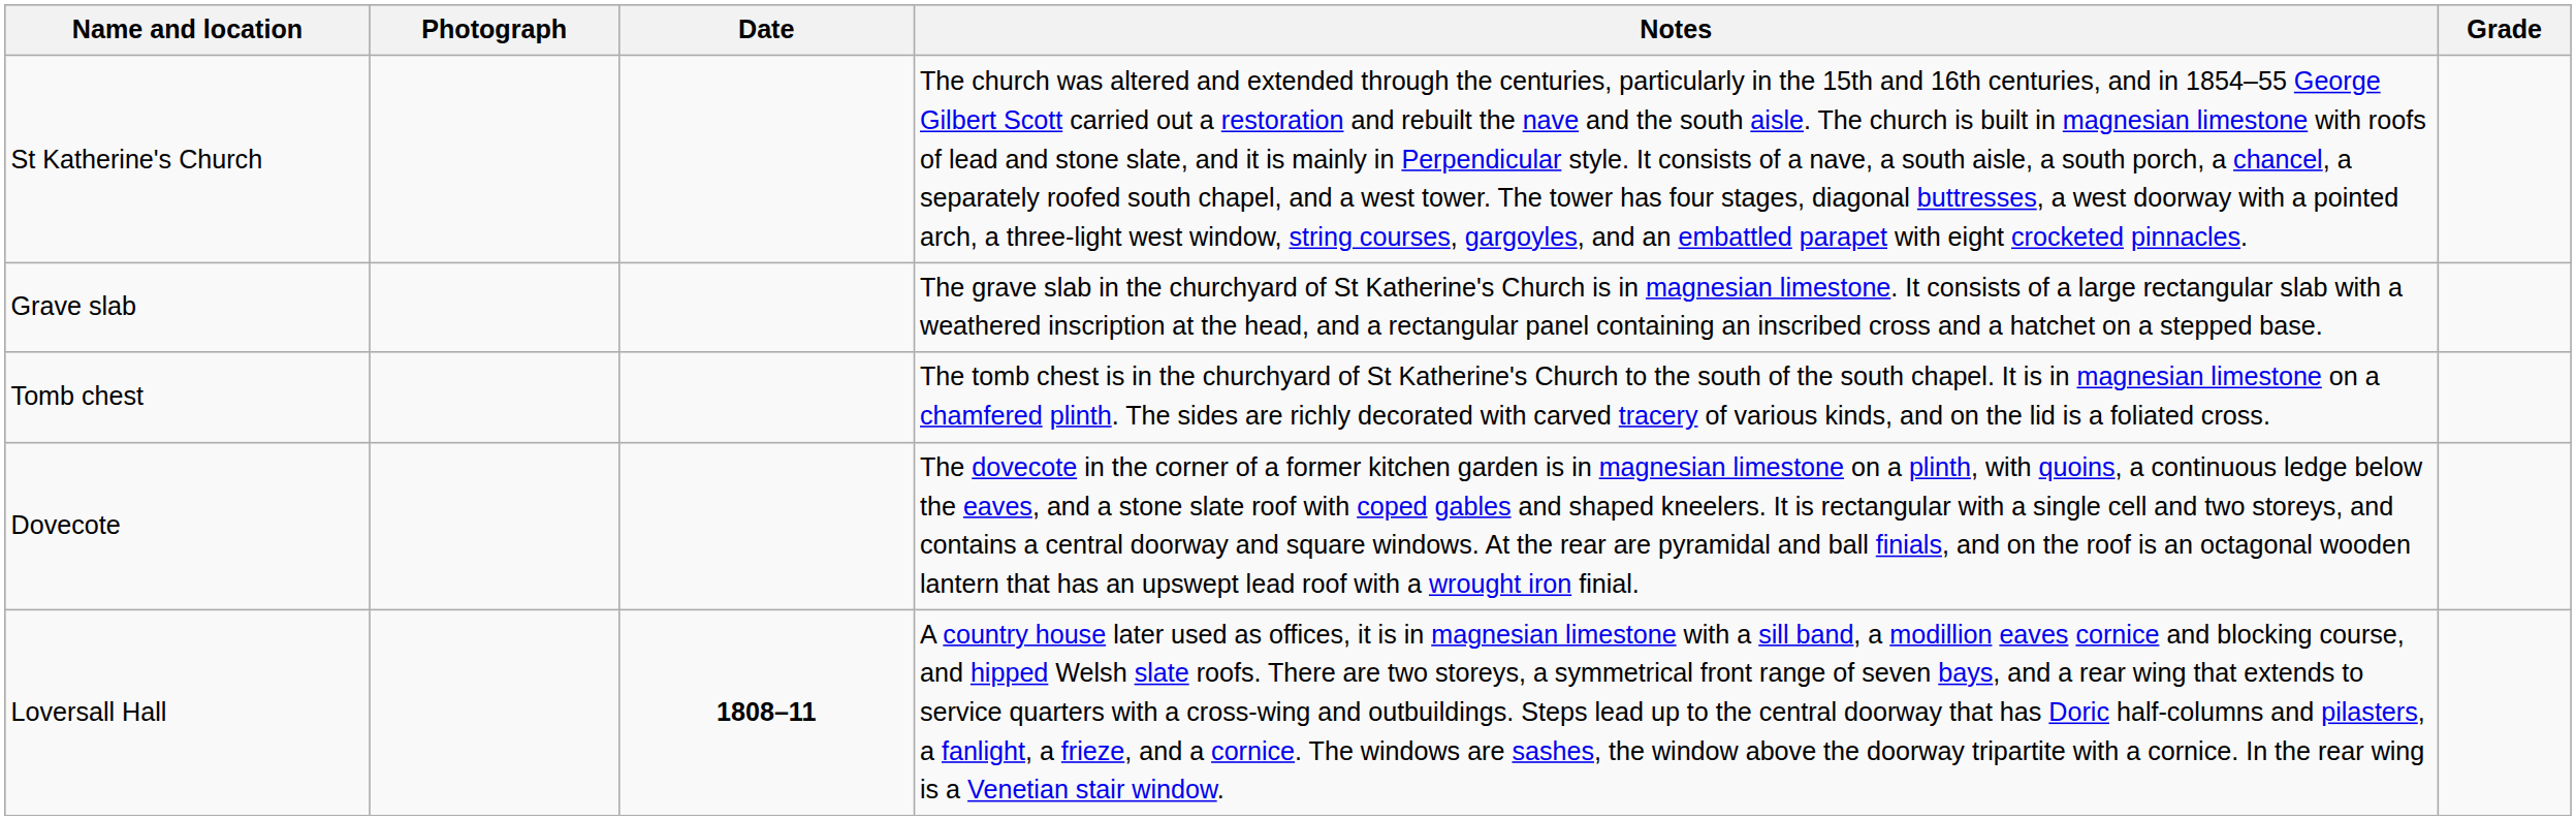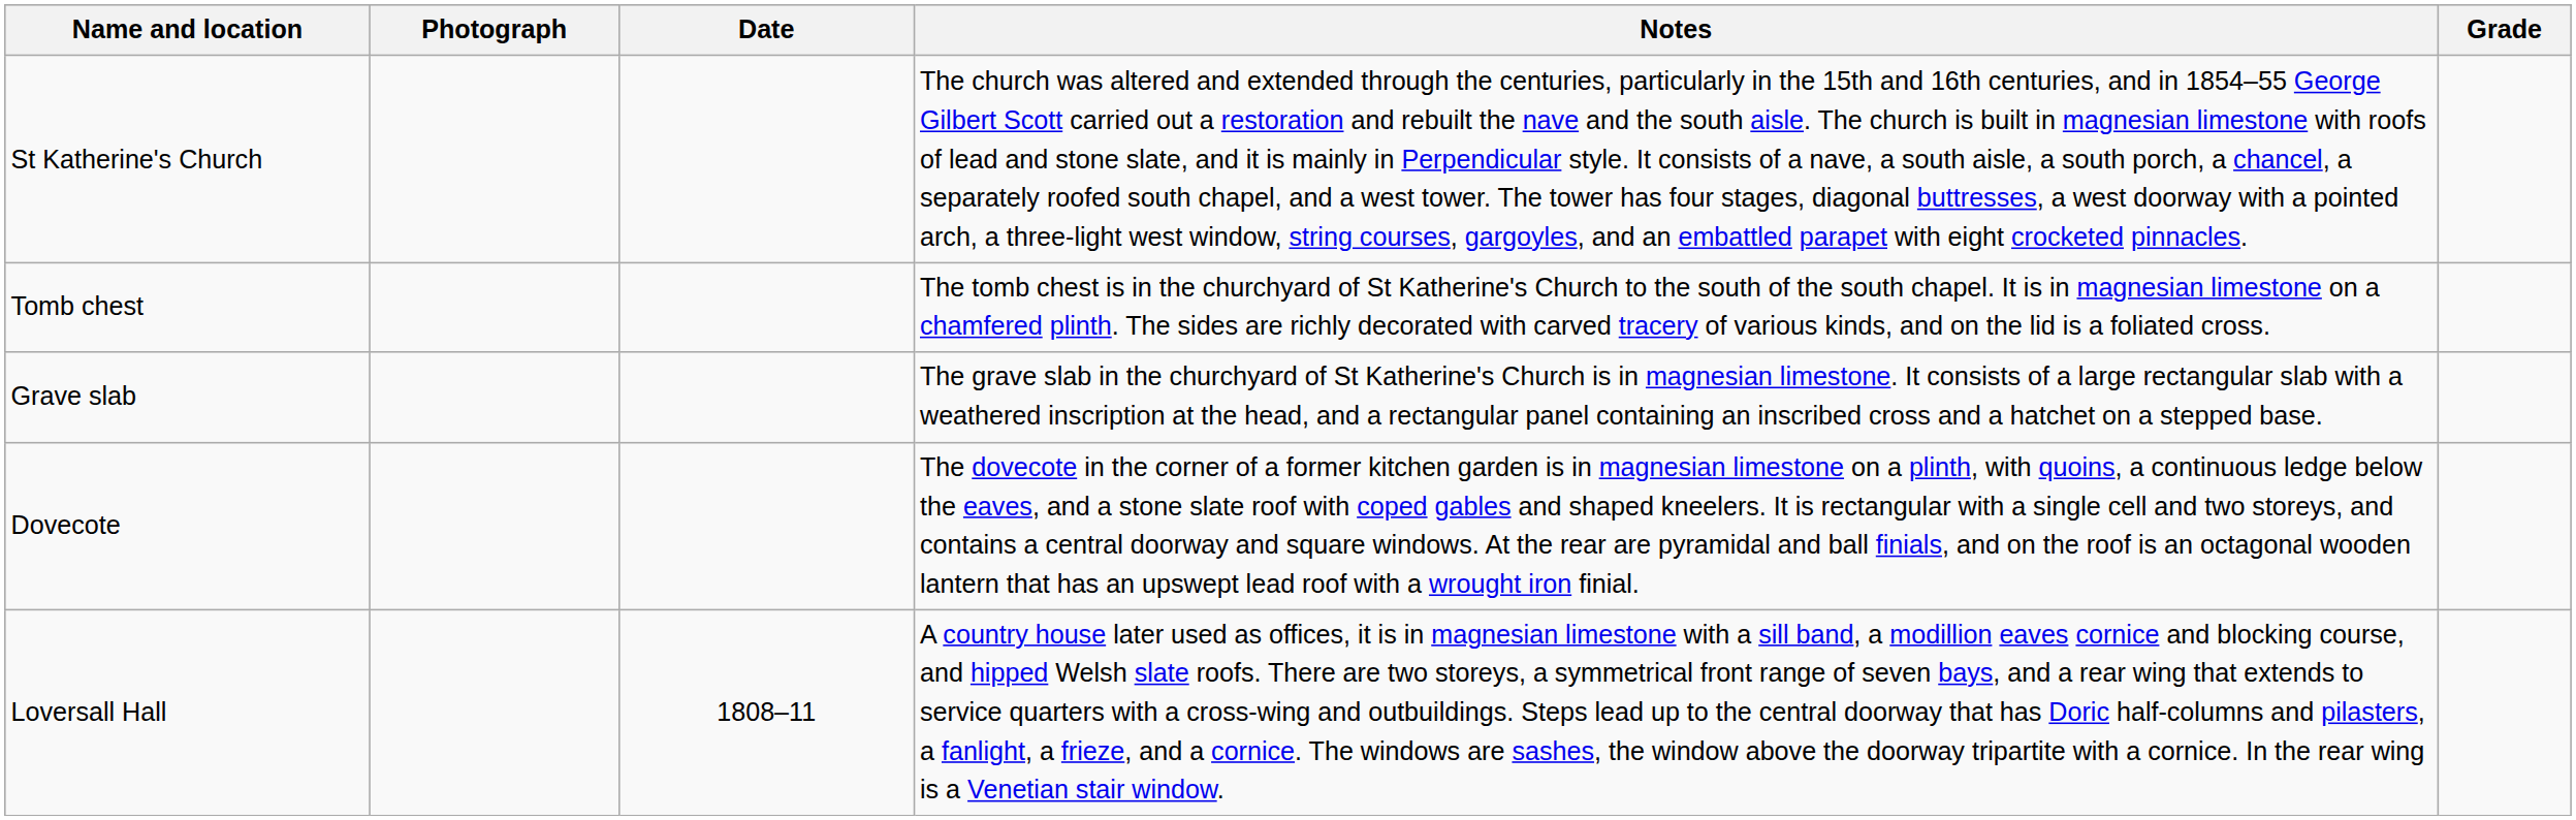rows swapped: Tomb chest <-> Grave slab
Loversall Hall | Date: bold -> normal
